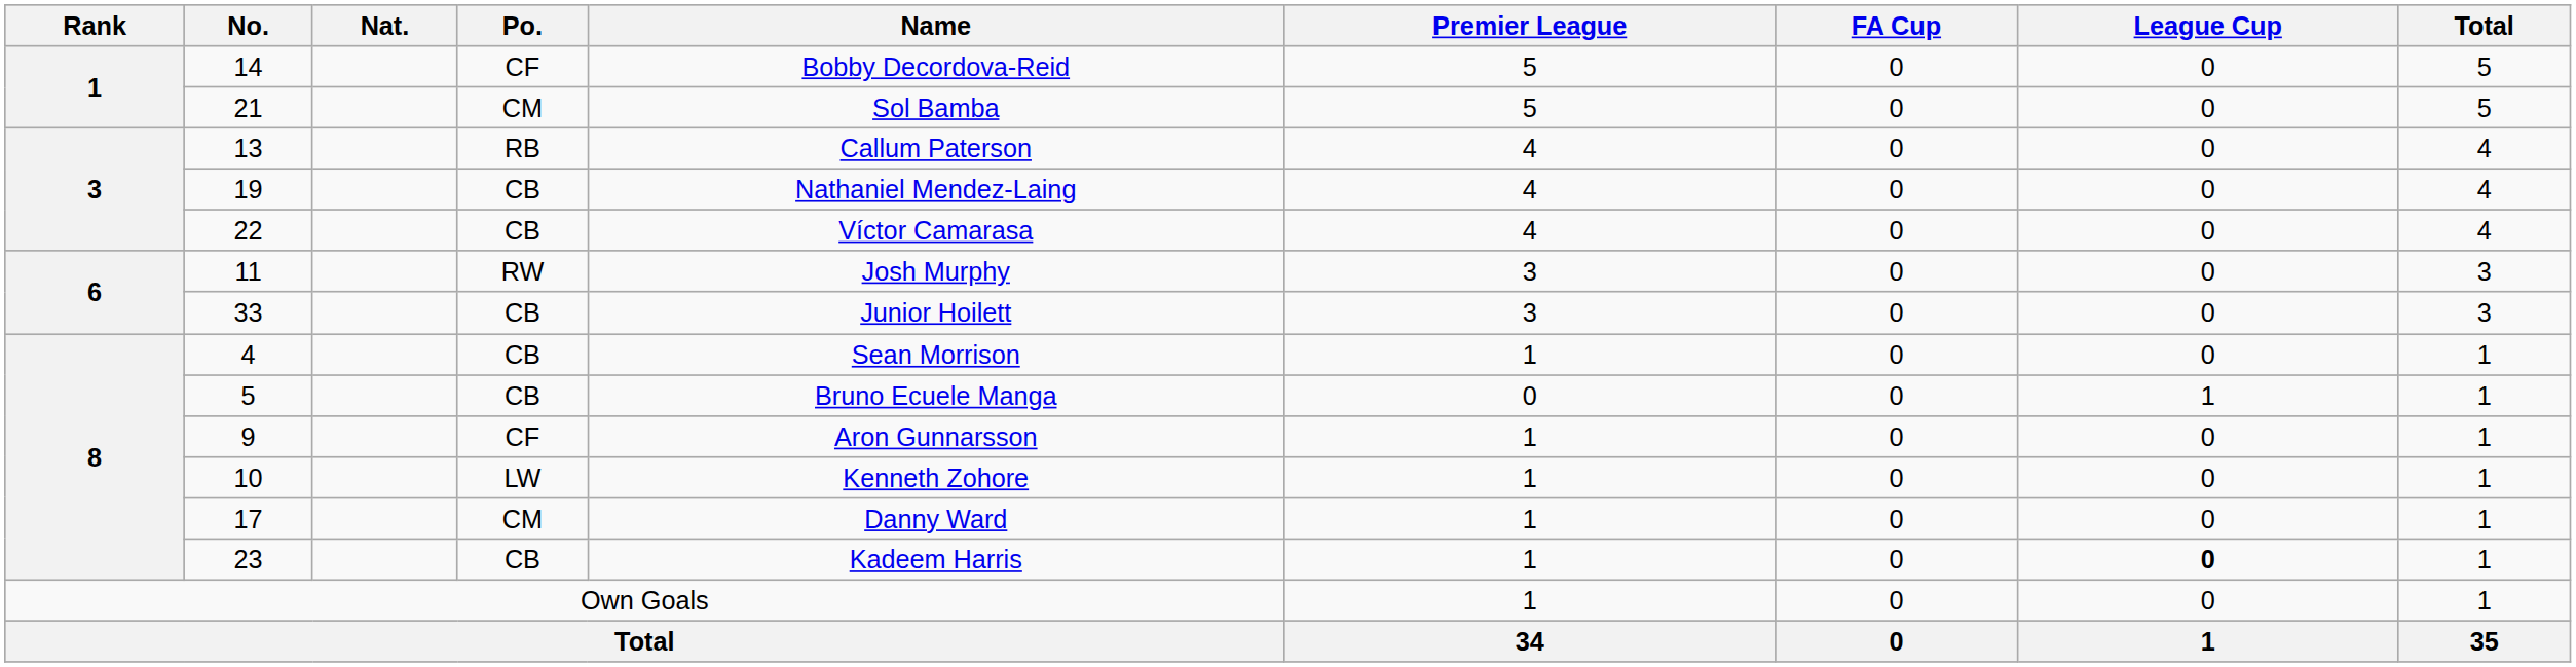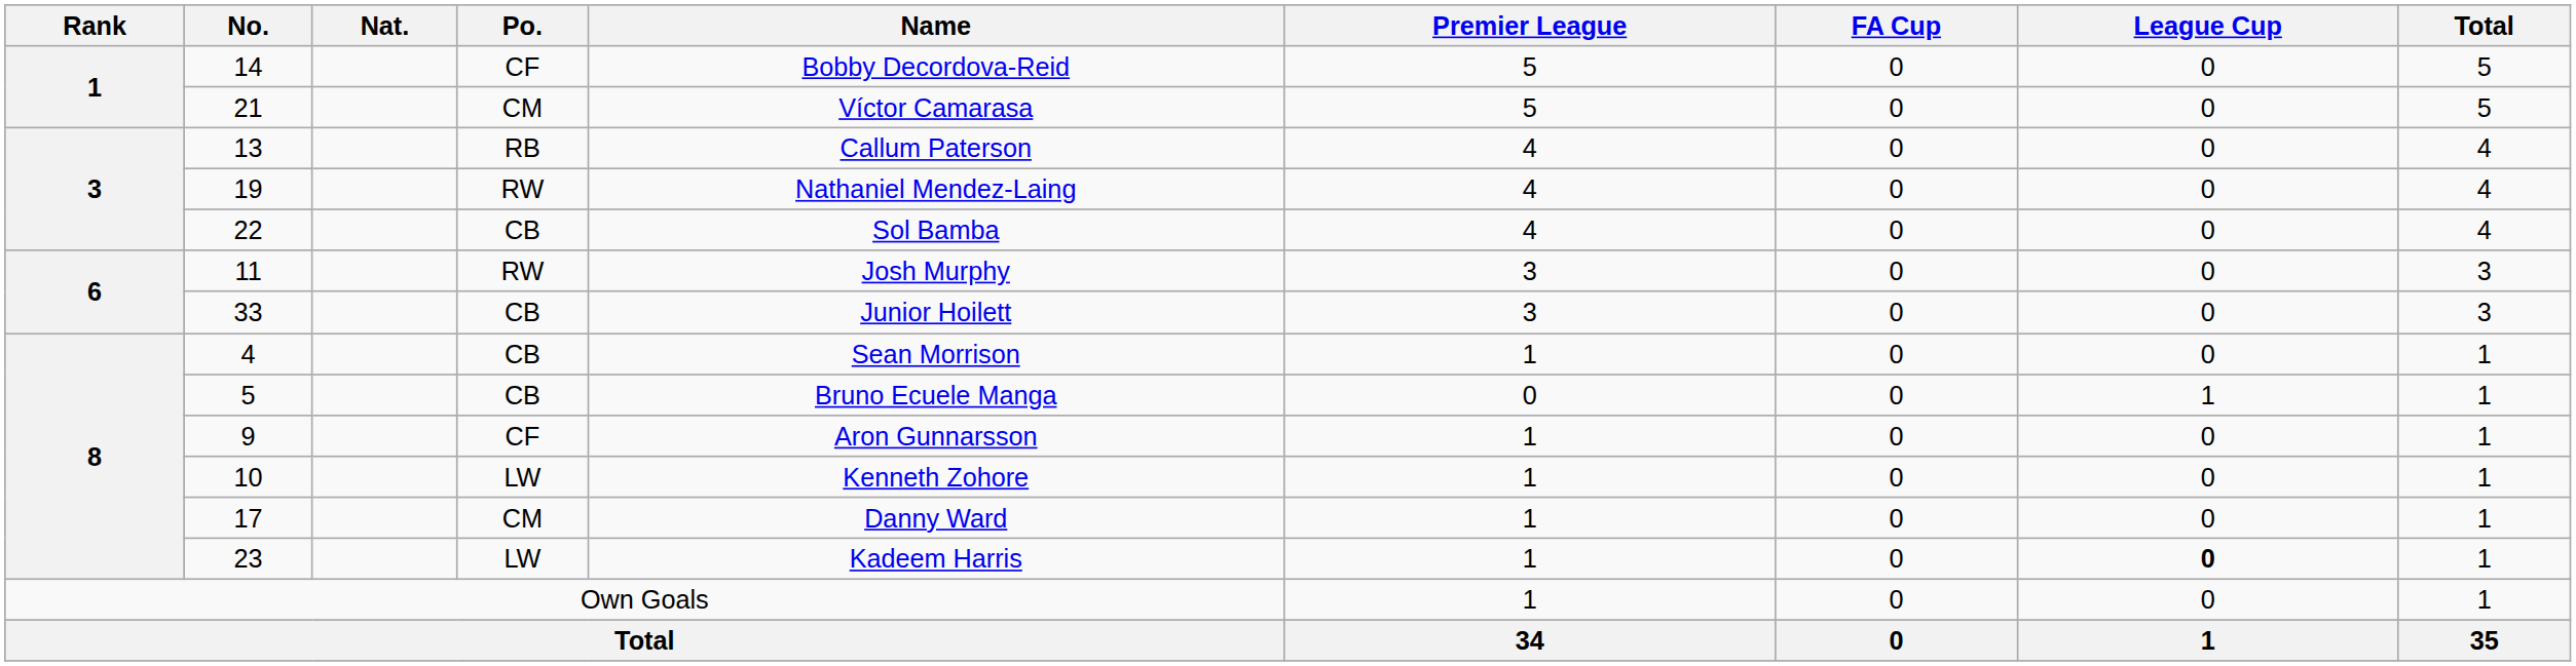21 | Name: Sol Bamba -> Víctor Camarasa
19 | Po.: CB -> RW
22 | Name: Víctor Camarasa -> Sol Bamba
23 | Po.: CB -> LW
